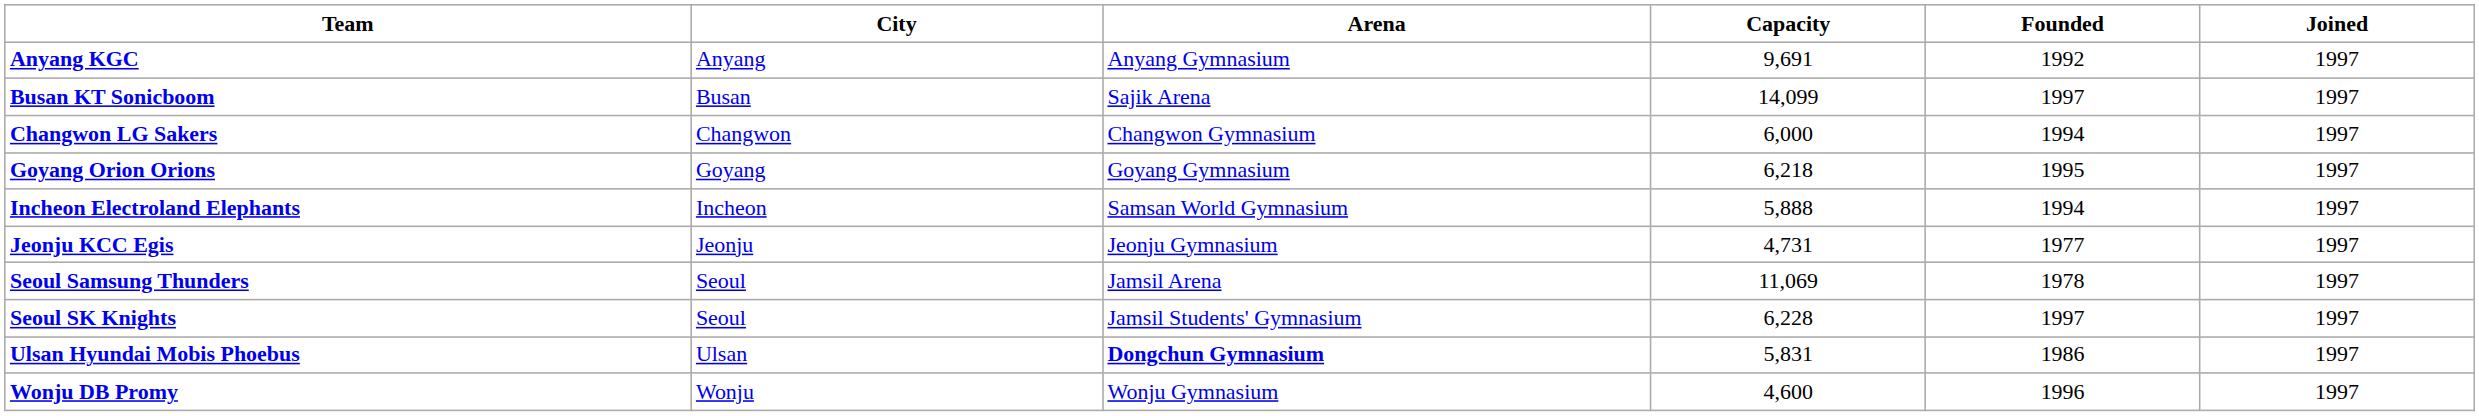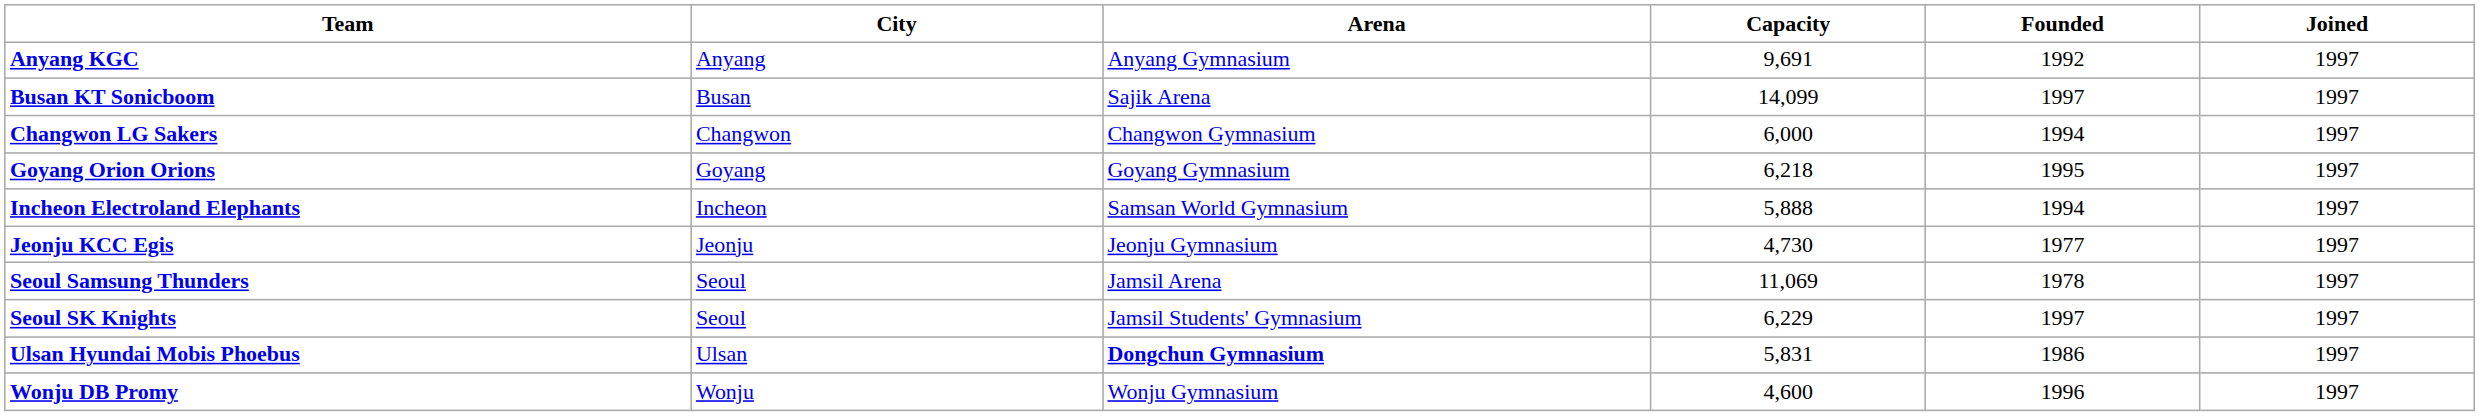Jeonju KCC Egis | Capacity: 4,731 -> 4,730
Seoul SK Knights | Capacity: 6,228 -> 6,229
